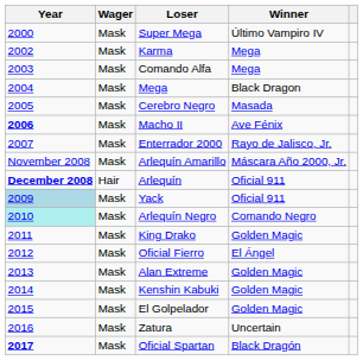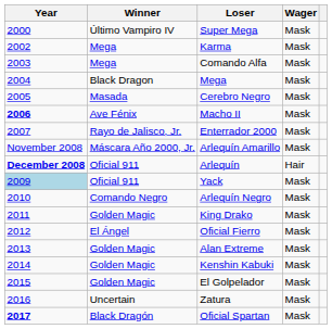columns swapped: Winner <-> Wager
Arlequín Negro | Year: paleturquoise background -> no background
